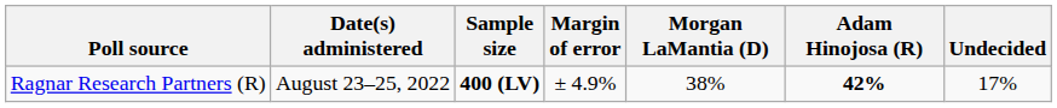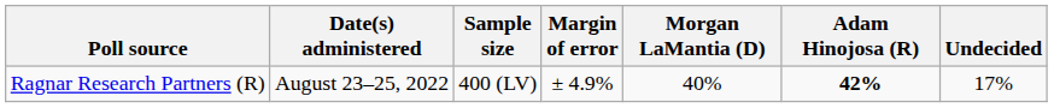Ragnar Research Partners (R) | Sample size: bold -> normal
Ragnar Research Partners (R) | Morgan LaMantia (D): 38% -> 40%
